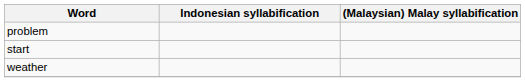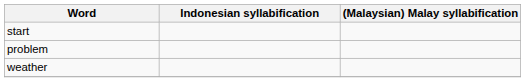rows swapped: problem <-> start
